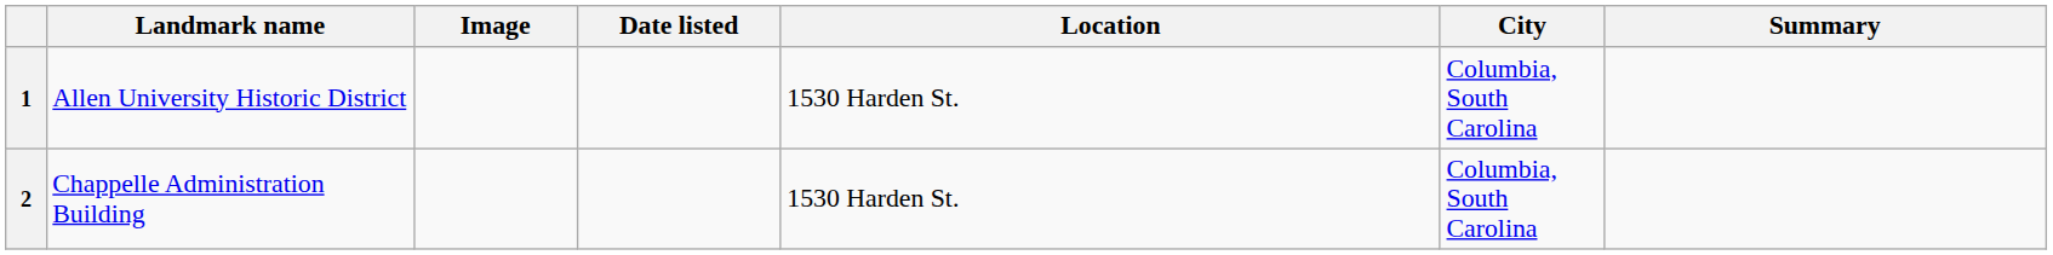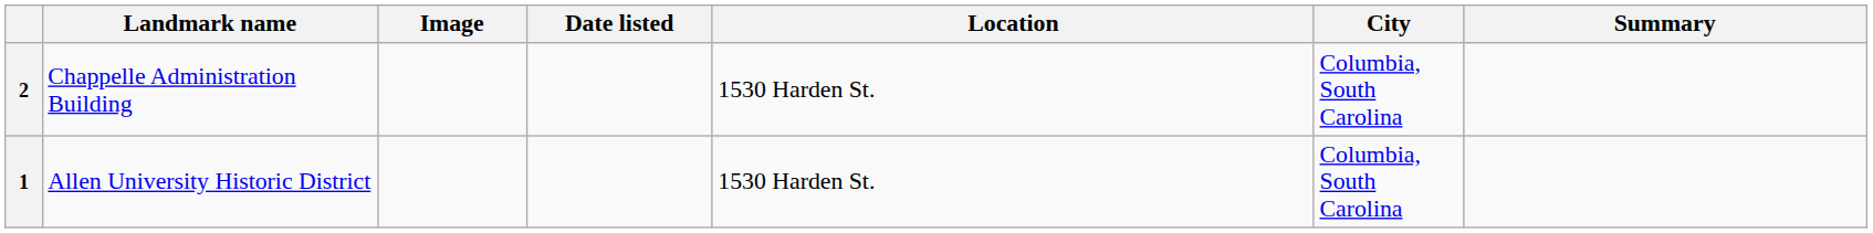rows swapped: 1 <-> 2
